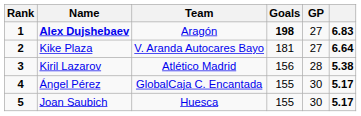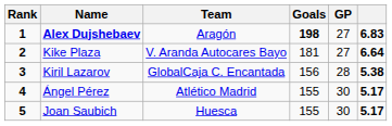Kiril Lazarov | Team: Atlético Madrid -> GlobalCaja C. Encantada
Ángel Pérez | Team: GlobalCaja C. Encantada -> Atlético Madrid
